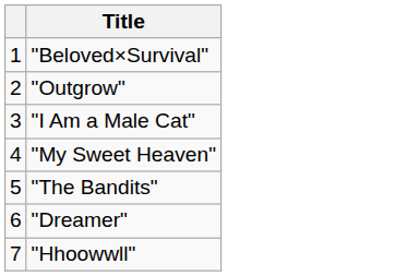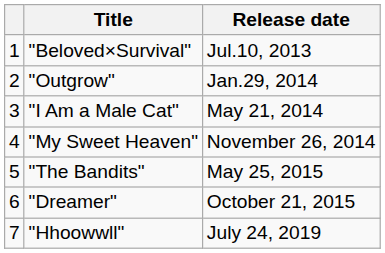+ column: Release date | Jul.10, 2013 | Jan.29, 2014 | May 21, 2014 | November 26, 2014 | May 25, 2015 | October 21, 2015 | July 24, 2019
